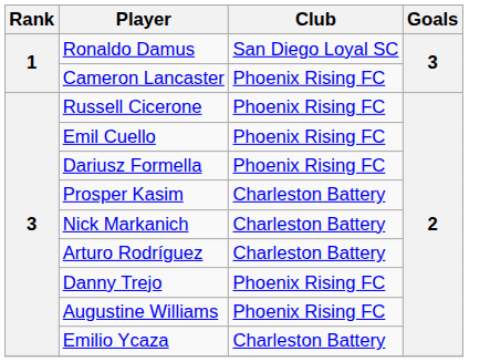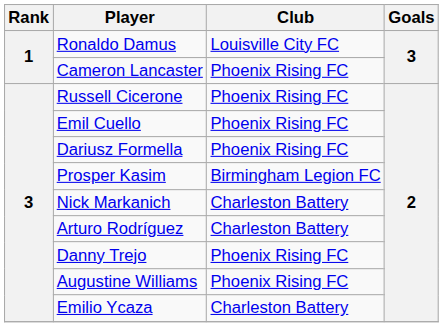Ronaldo Damus | Club: San Diego Loyal SC -> Louisville City FC
Prosper Kasim | Club: Charleston Battery -> Birmingham Legion FC
